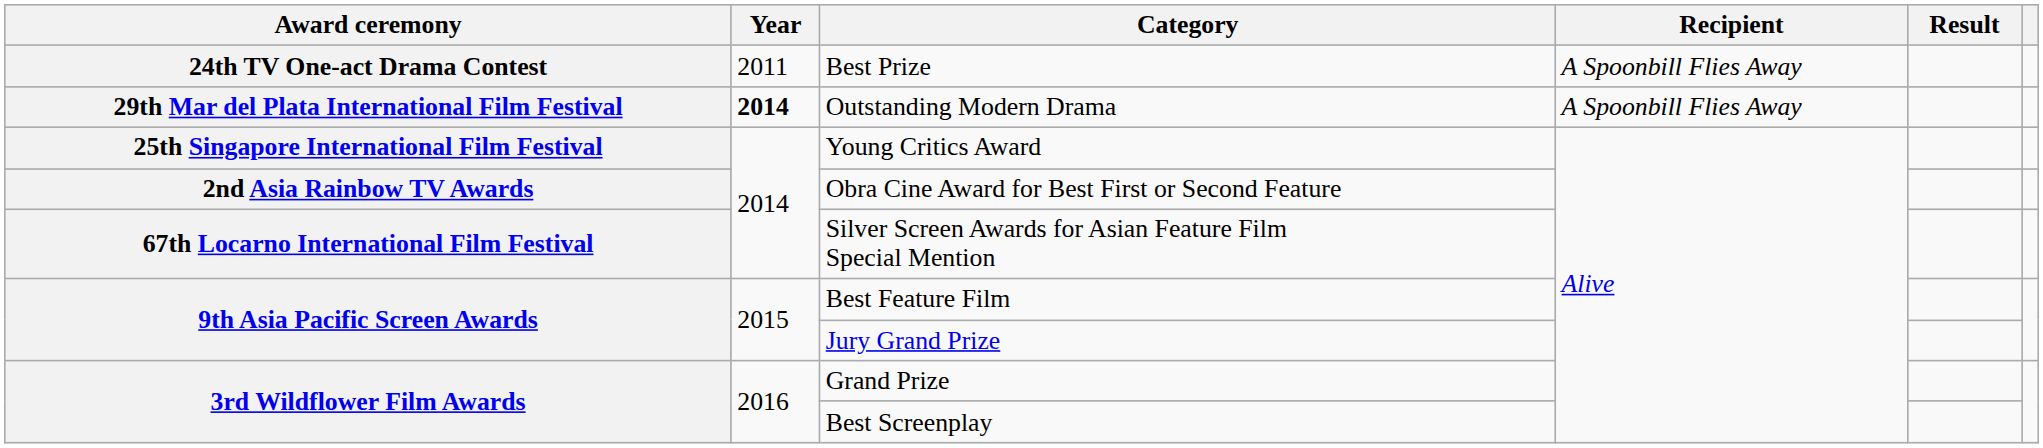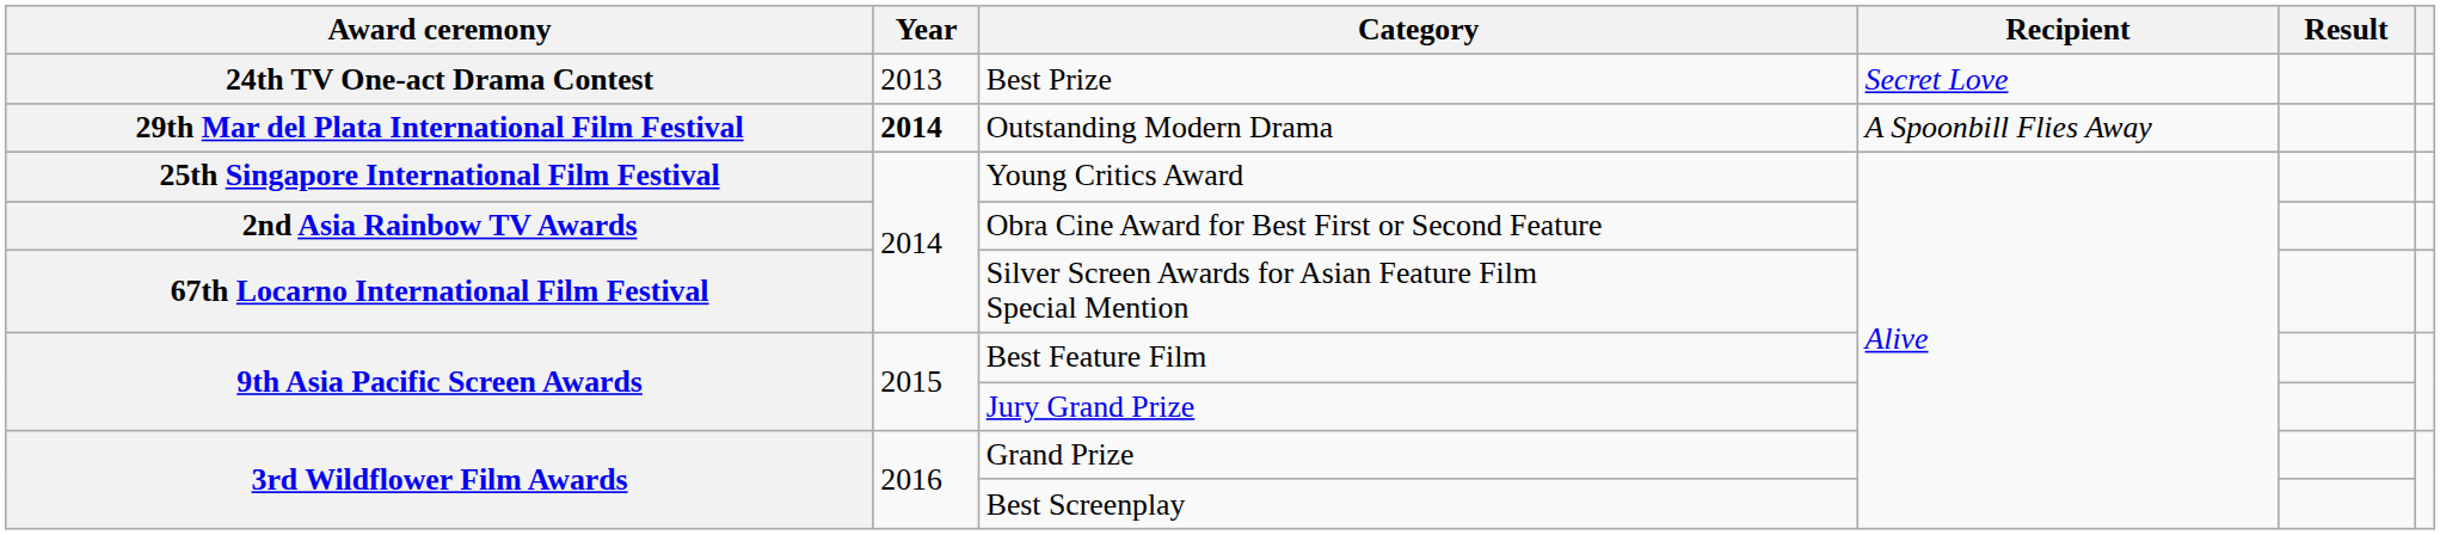Best Prize | Year: 2011 -> 2013
Best Prize | Recipient: A Spoonbill Flies Away -> Secret Love
